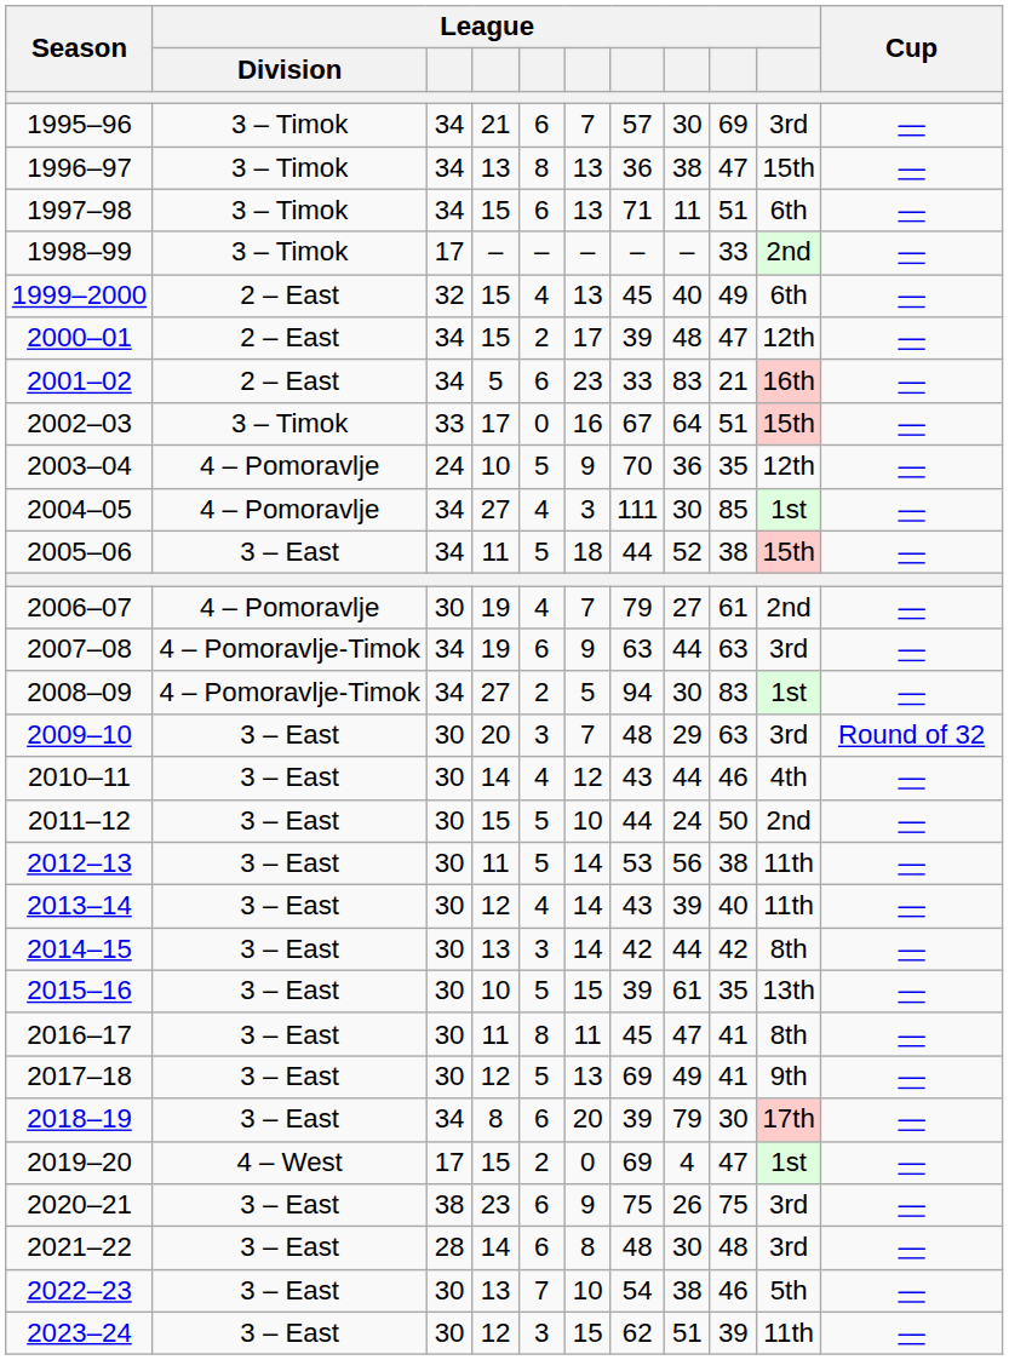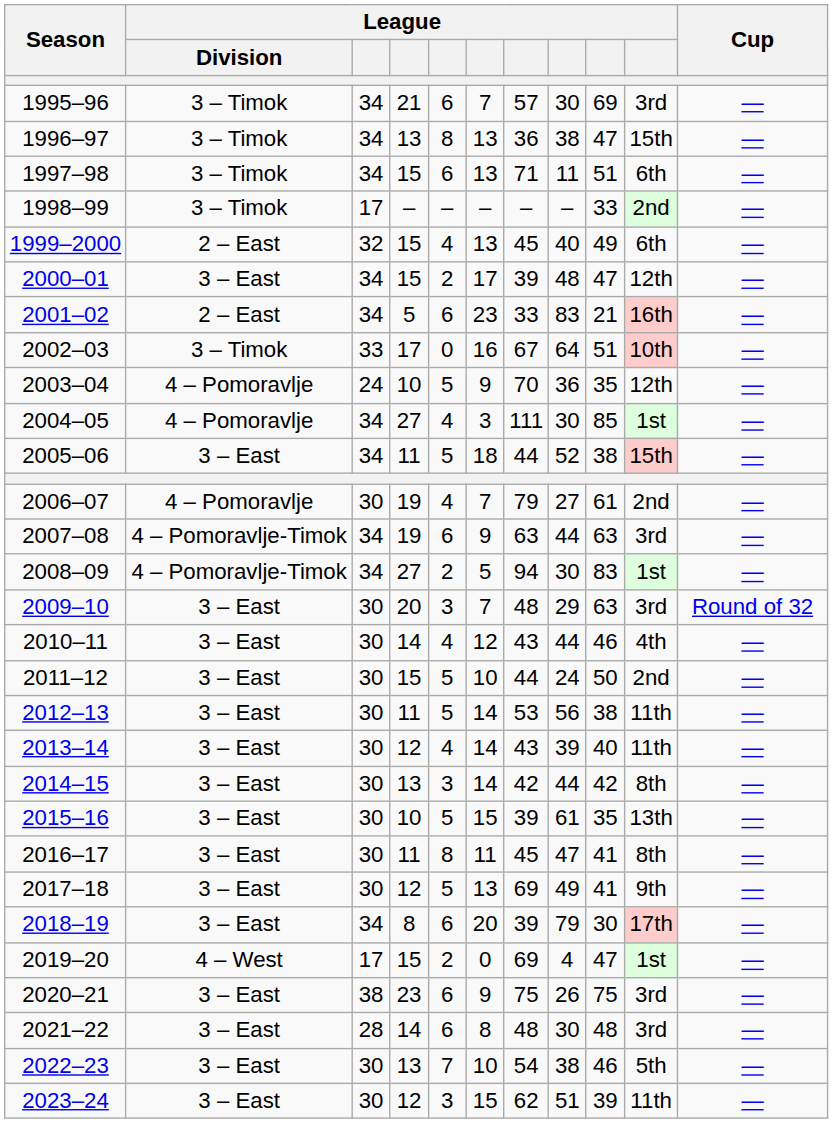2000–01 | League / Division: 2 – East -> 3 – East
2002–03 | column 10: 15th -> 10th
